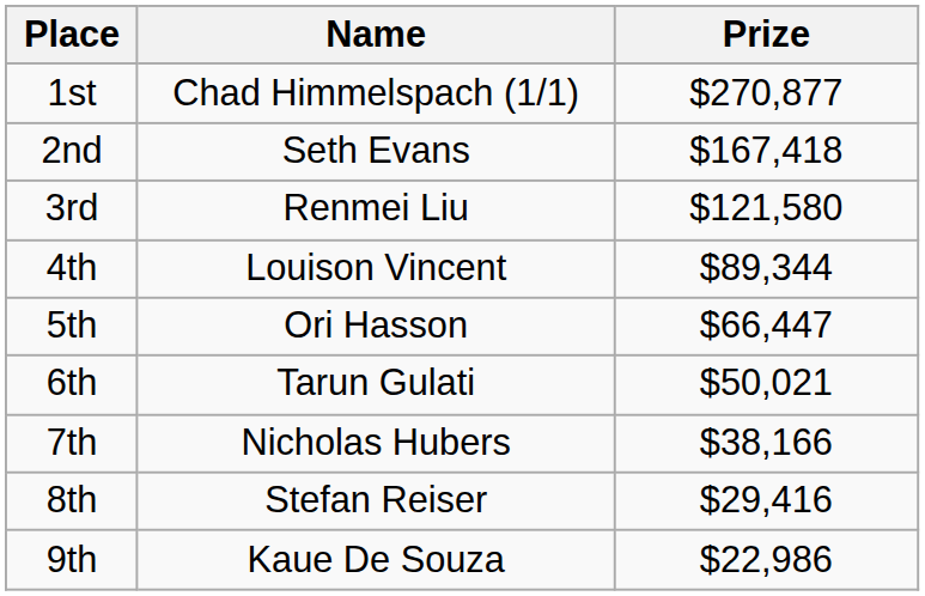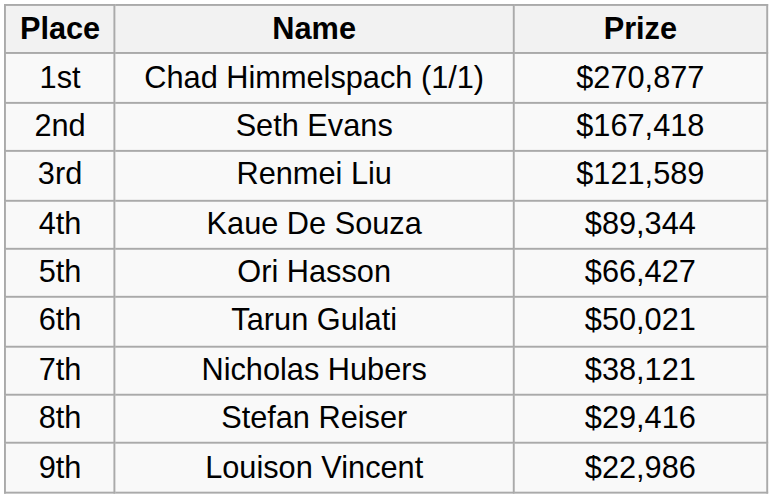3rd | Prize: $121,580 -> $121,589
4th | Name: Louison Vincent -> Kaue De Souza
5th | Prize: $66,447 -> $66,427
7th | Prize: $38,166 -> $38,121
9th | Name: Kaue De Souza -> Louison Vincent
